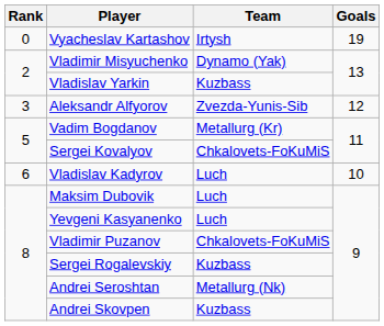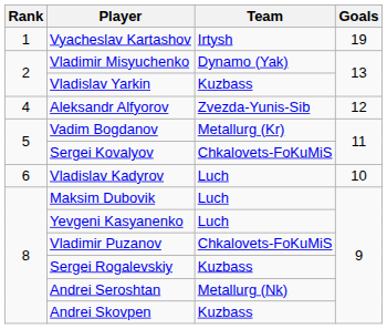Vyacheslav Kartashov | Rank: 0 -> 1
Aleksandr Alfyorov | Rank: 3 -> 4
